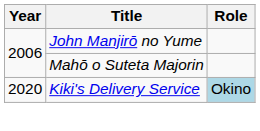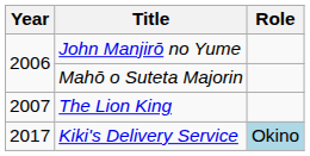+ row: 2007 | The Lion King
Kiki's Delivery Service | Year: 2020 -> 2017
